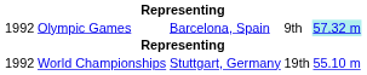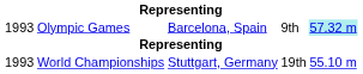Olympic Games | column 1: 1992 -> 1993
World Championships | column 1: 1992 -> 1993
